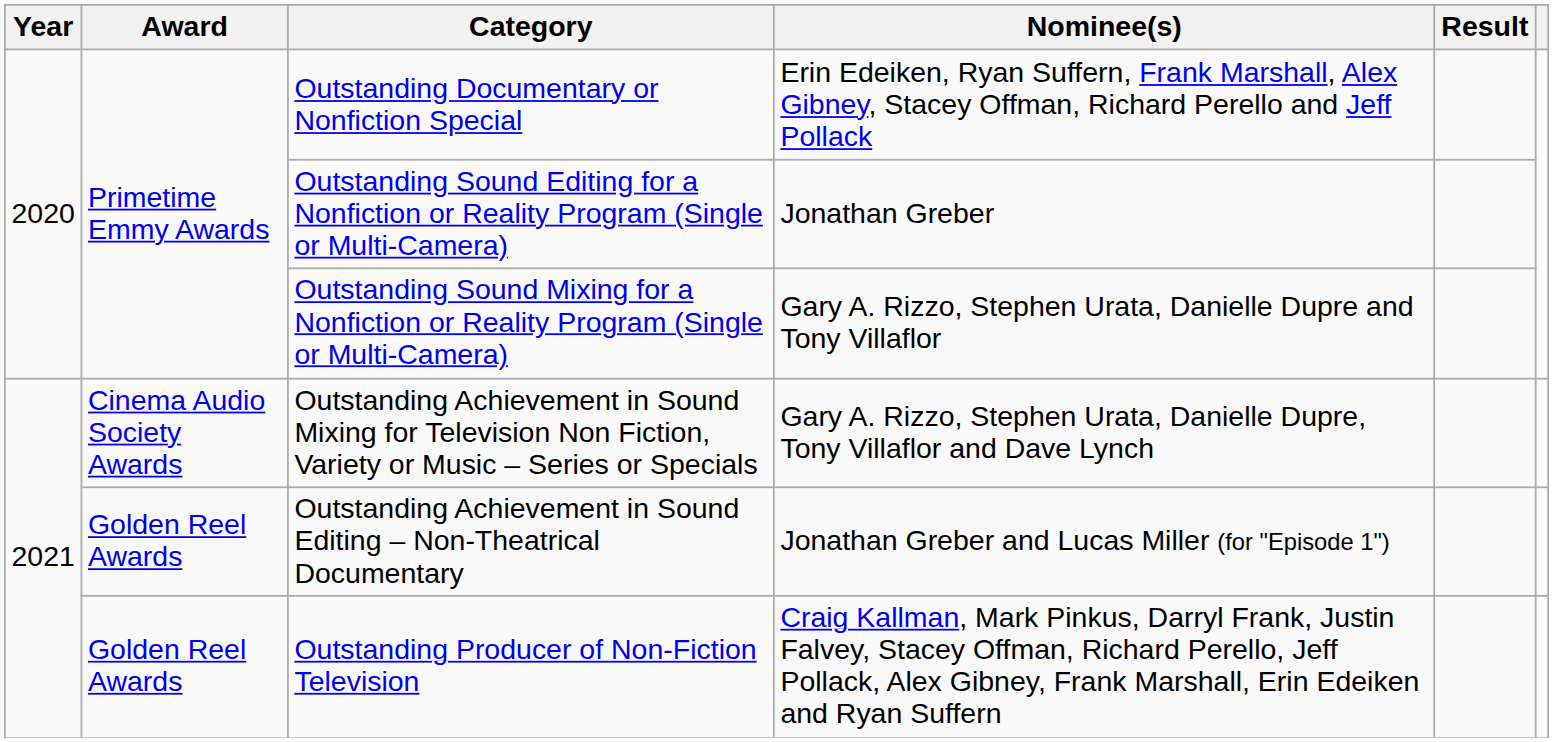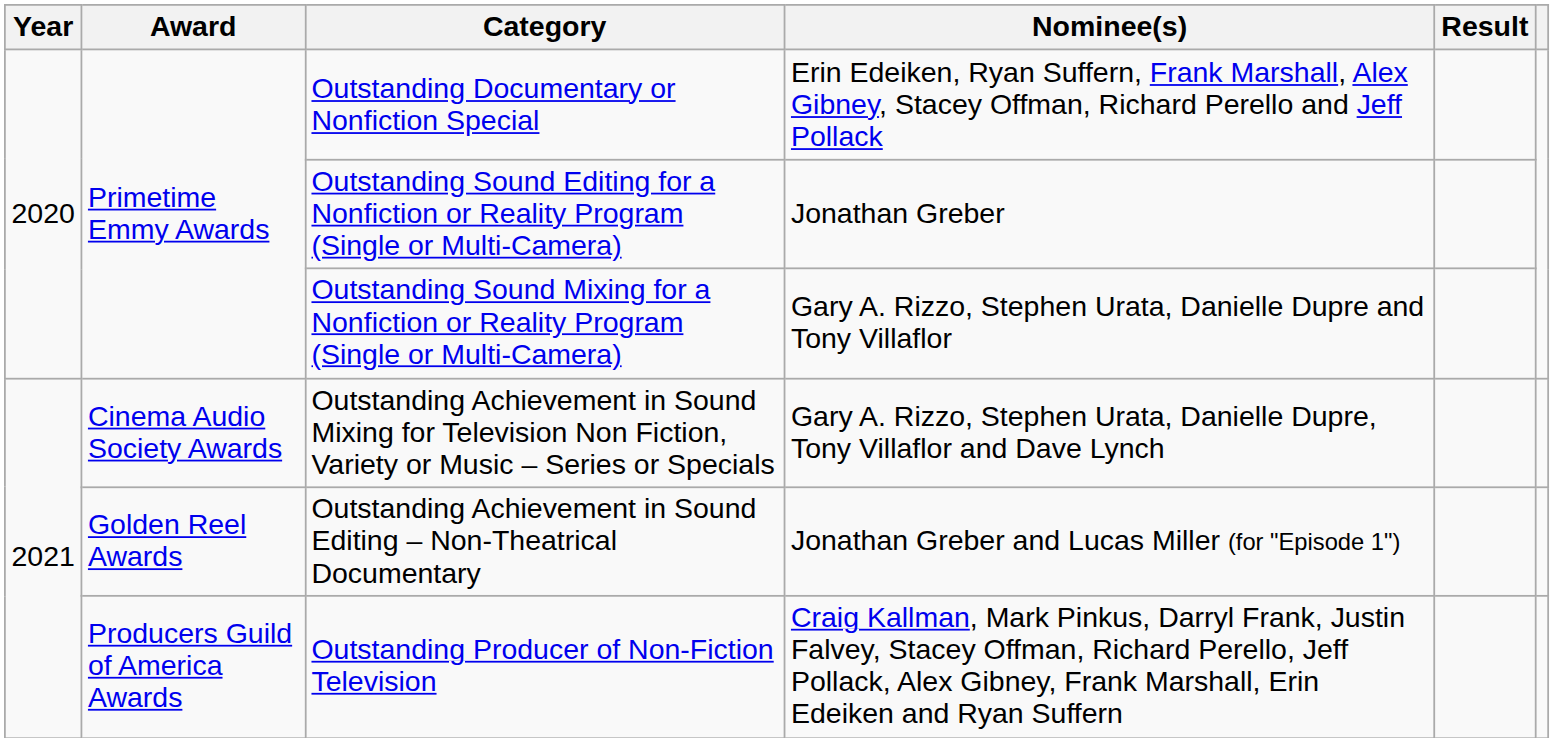Outstanding Producer of Non-Fiction Television | Award: Golden Reel Awards -> Producers Guild of America Awards
